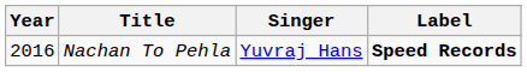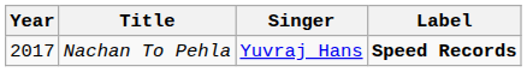Nachan To Pehla | Year: 2016 -> 2017
